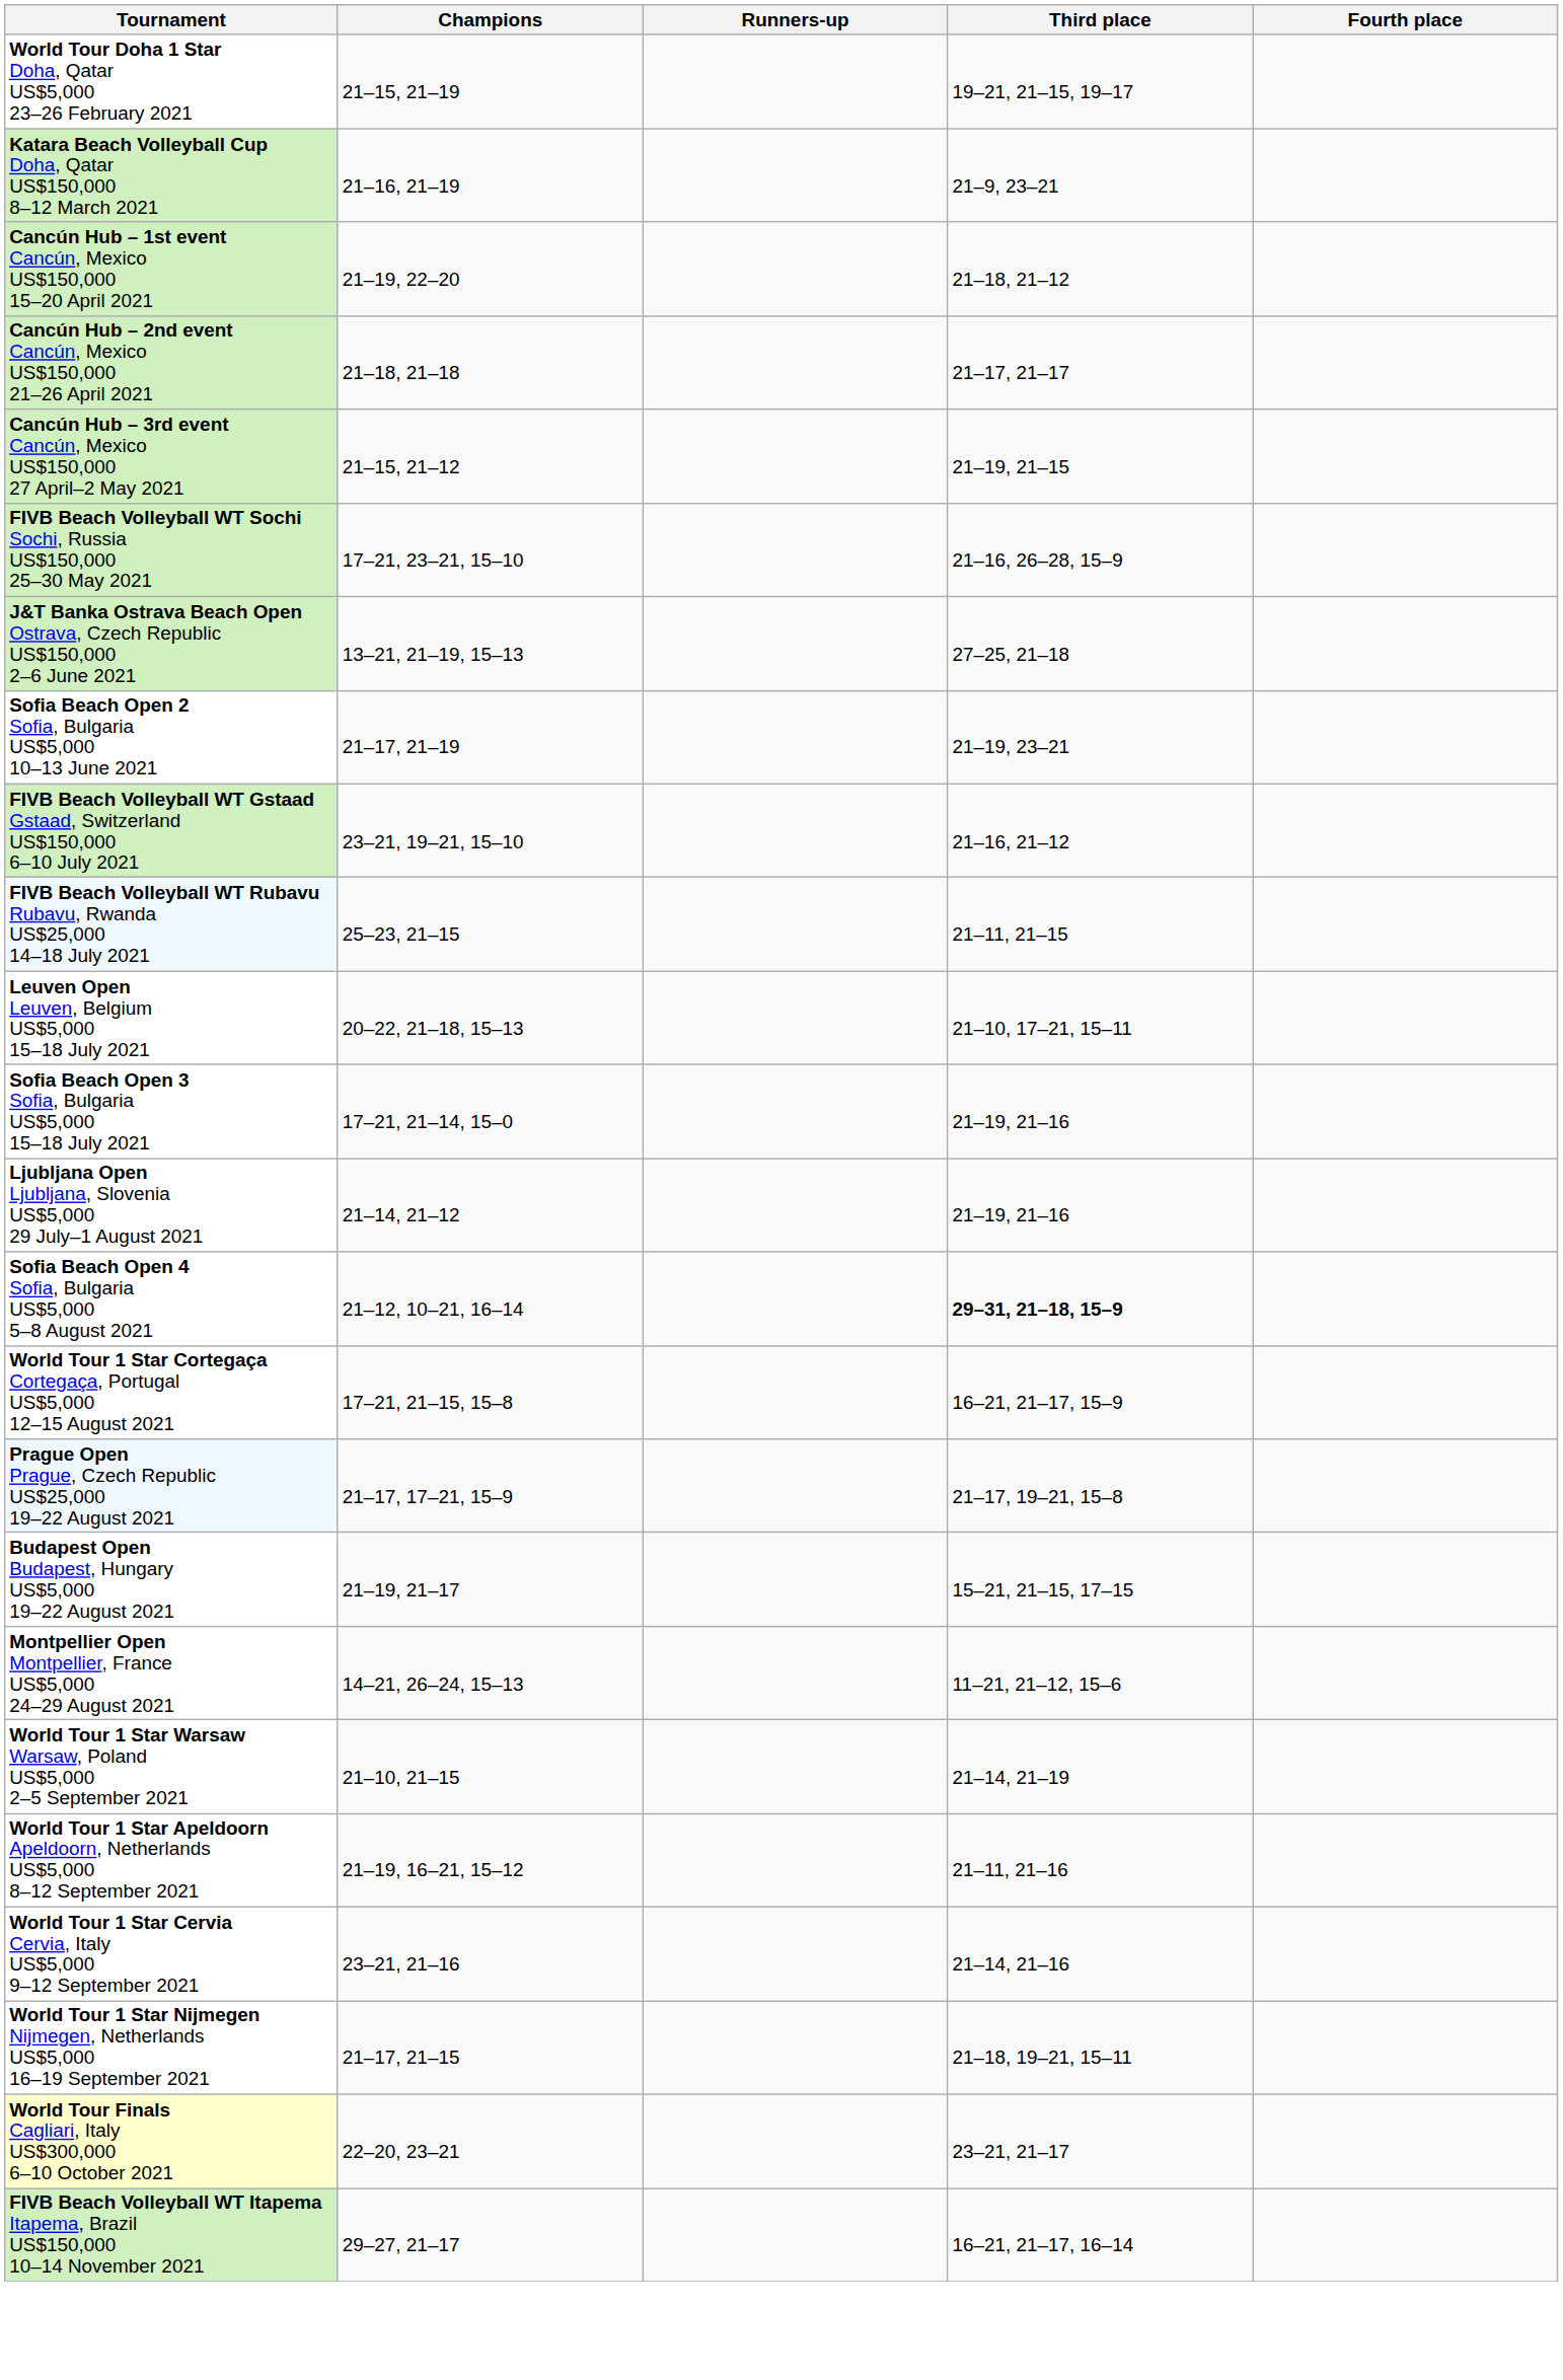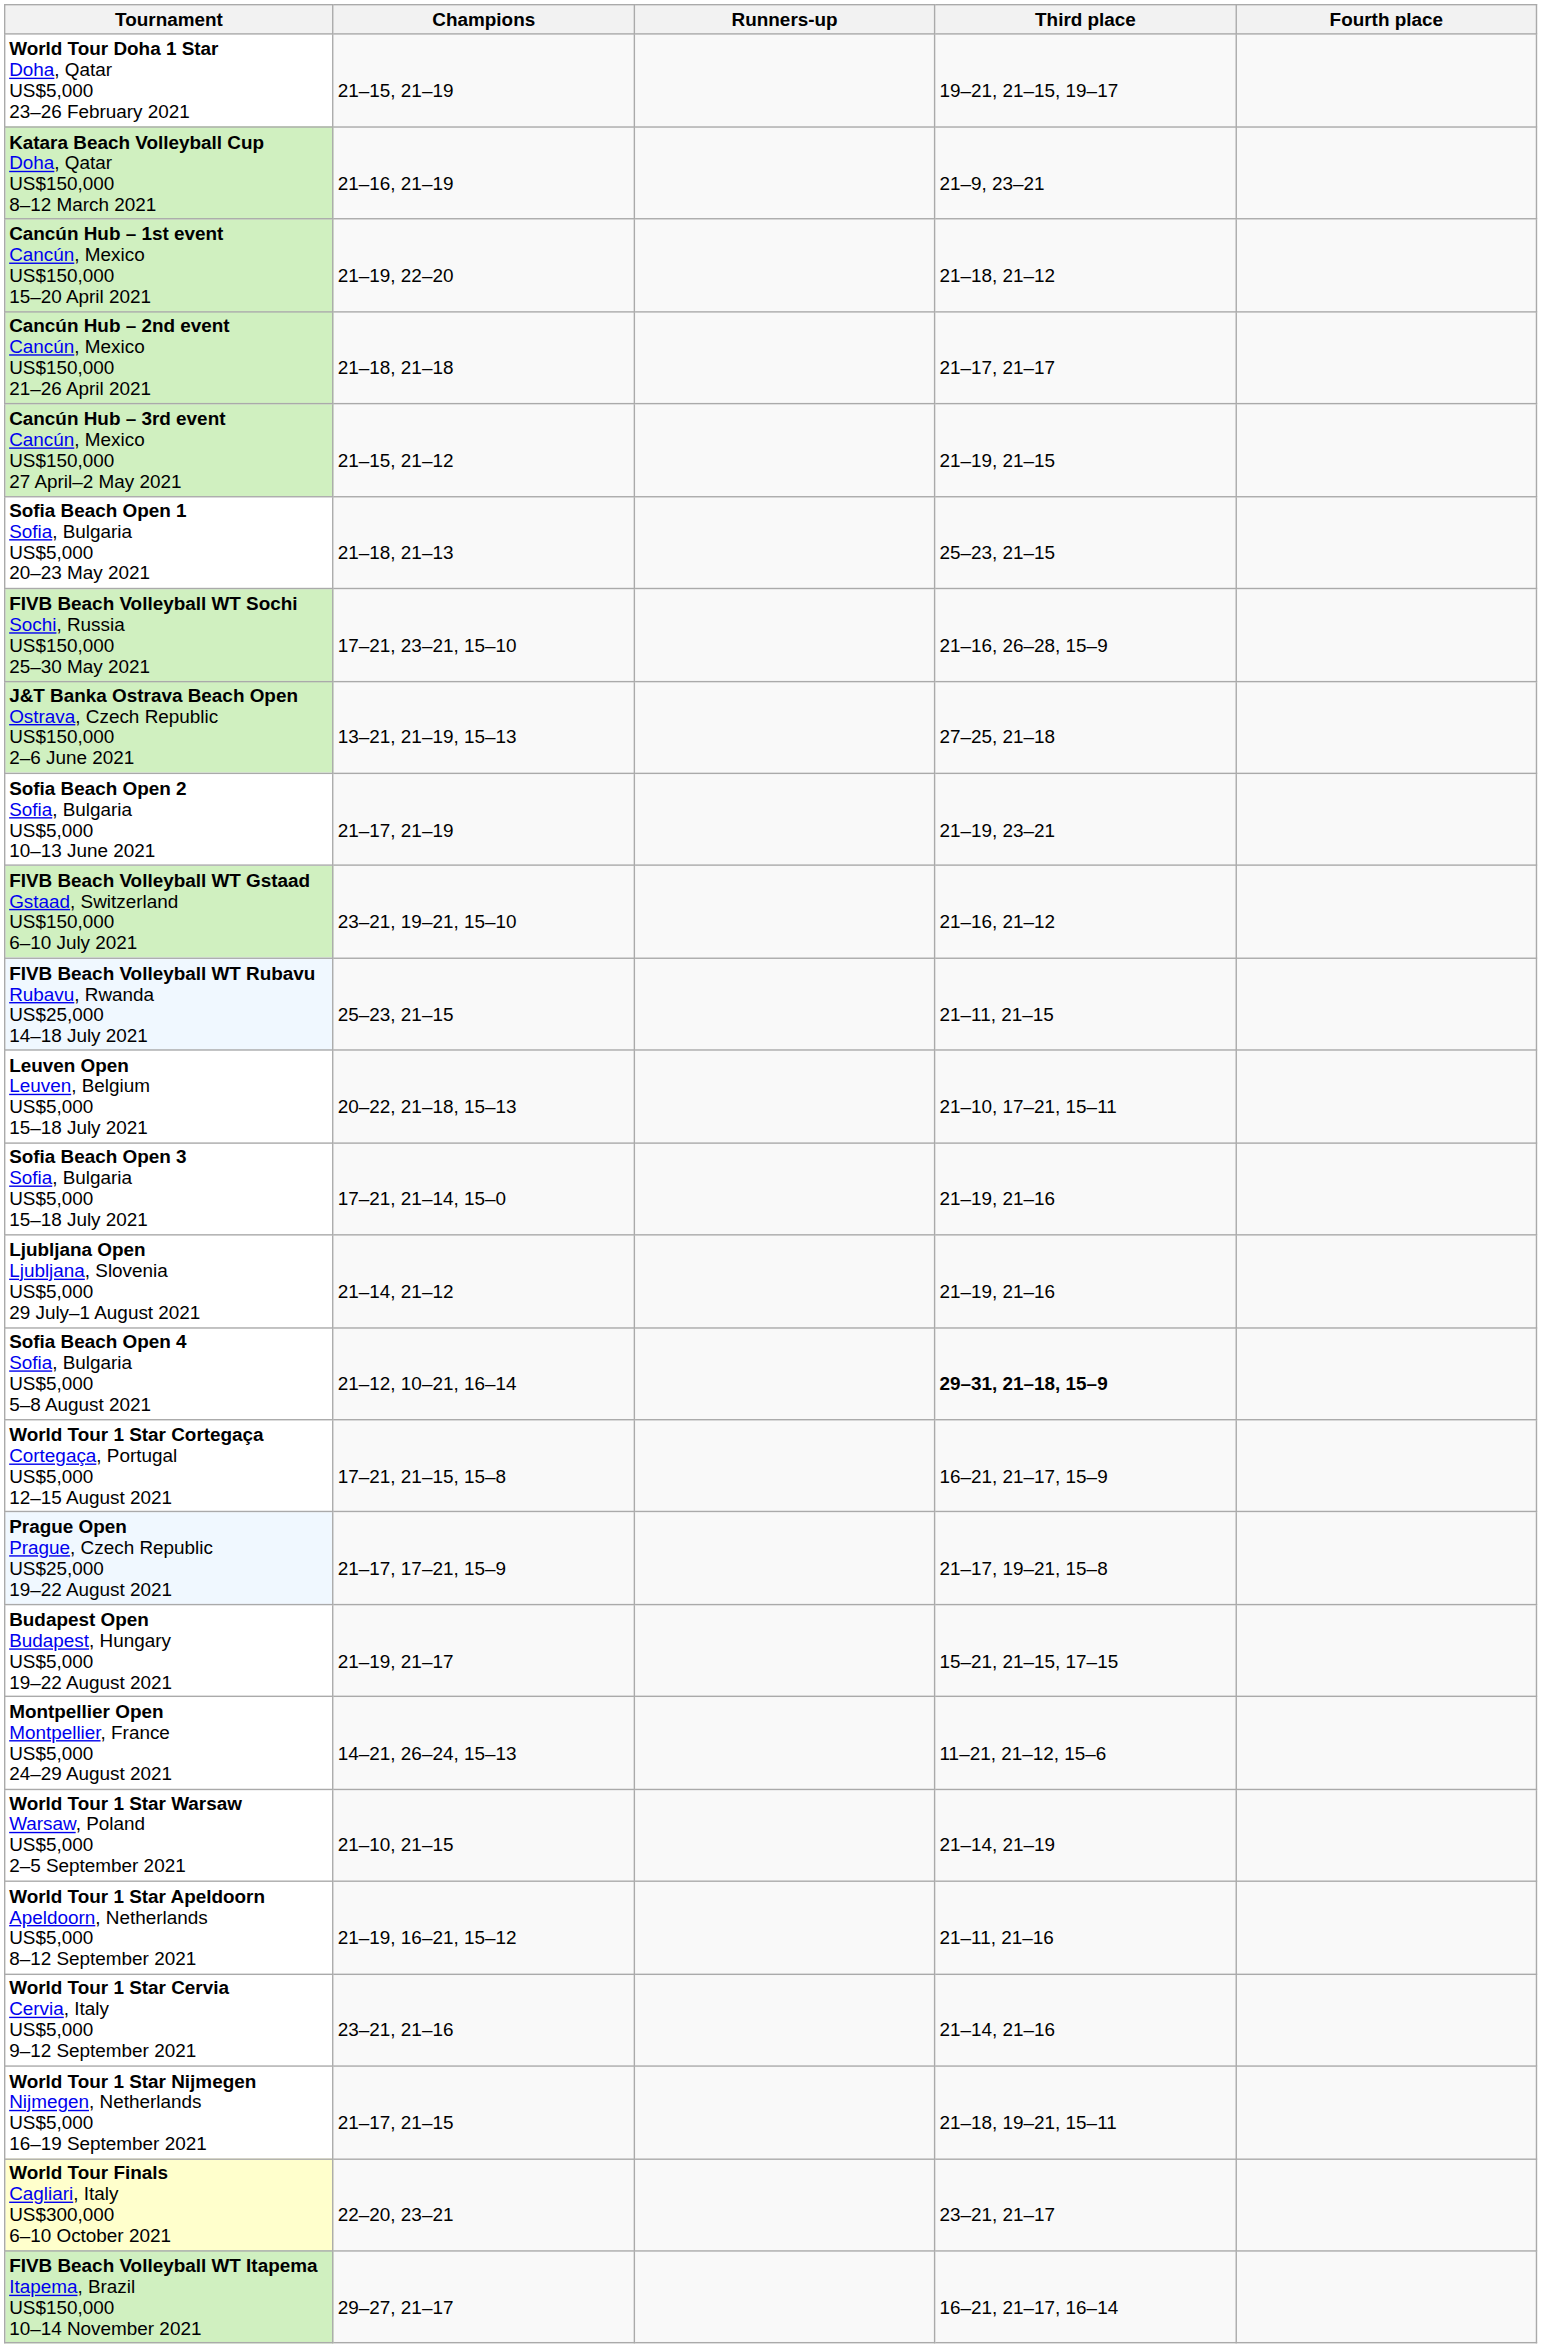+ row: Sofia Beach Open 1 Sofia, Bulgaria US$5,000 20–23 May 2021 | 21–18, 21–13 | 25–23, 21–15
